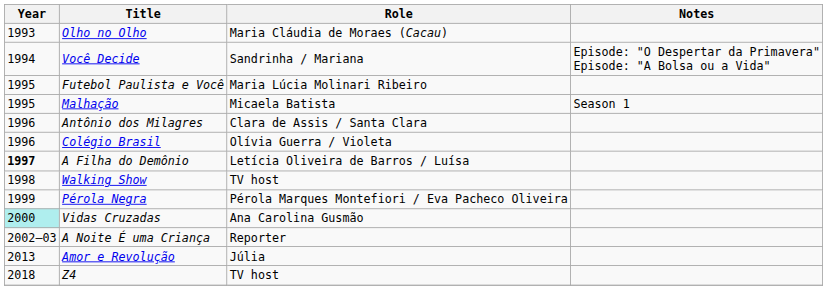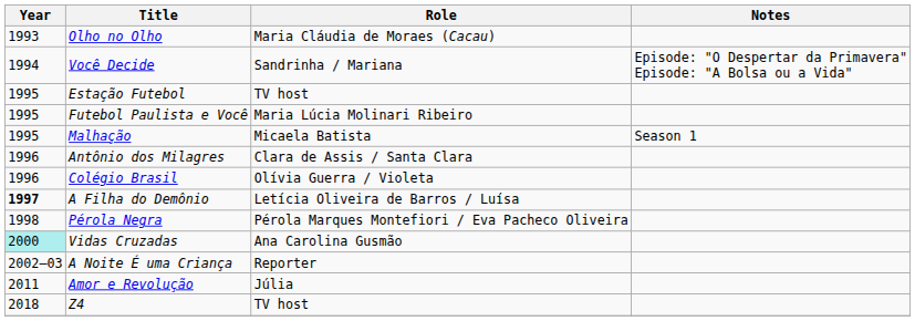+ row: 1995 | Estação Futebol | TV host
- row: 1998 | Walking Show | TV host
Pérola Negra | Year: 1999 -> 1998
Amor e Revolução | Year: 2013 -> 2011
